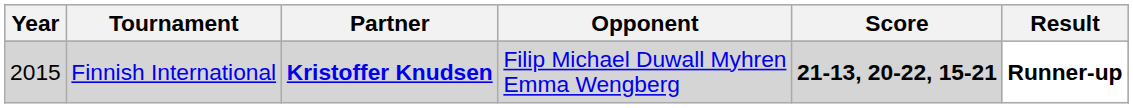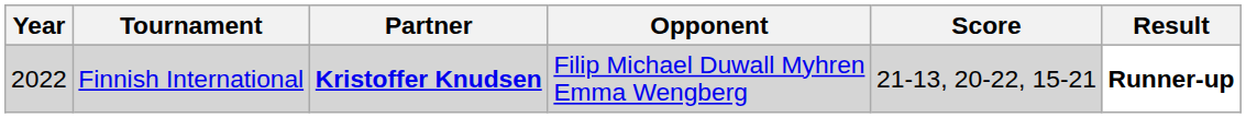Finnish International | Year: 2015 -> 2022
Finnish International | Score: bold -> normal
